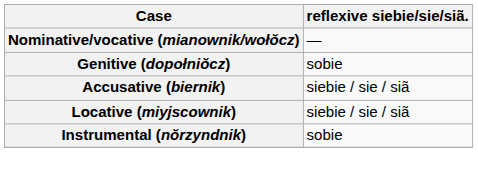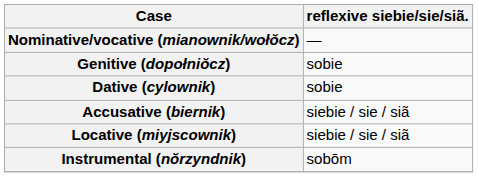+ row: Dative (cylownik) | sobie
Instrumental (nŏrzyndnik) | reflexive siebie/sie/siã.: sobie -> sobōm
